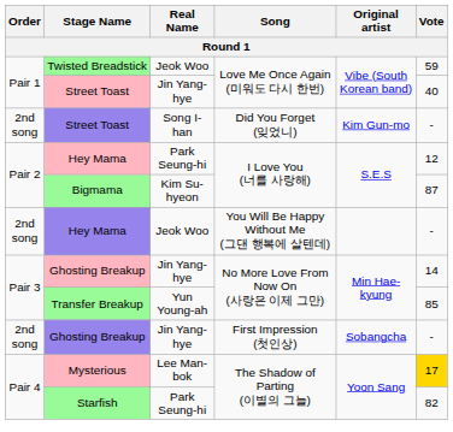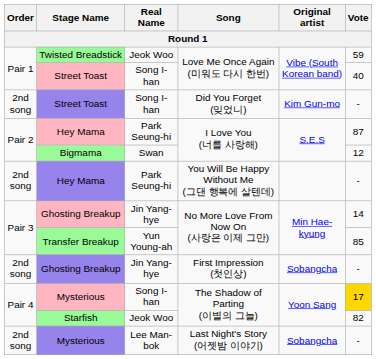Street Toast / Love Me Once Again (미워도 다시 한번) | Real Name: Jin Yang-hye -> Song I-han
Hey Mama / I Love You (너를 사랑해) | Vote: 12 -> 87
Bigmama | Real Name: Kim Su-hyeon -> Swan
Bigmama | Vote: 87 -> 12
Hey Mama / You Will Be Happy Without Me (그댄 행복에 살텐데) | Real Name: Jeok Woo -> Park Seung-hi
Mysterious / The Shadow of Parting (이별의 그늘) | Real Name: Lee Man-bok -> Song I-han
Starfish | Real Name: Park Seung-hi -> Jeok Woo
+ row: 2nd song | Mysterious | Lee Man-bok | Last Night's Story (어젯밤 이야기) | Sobangcha | -
